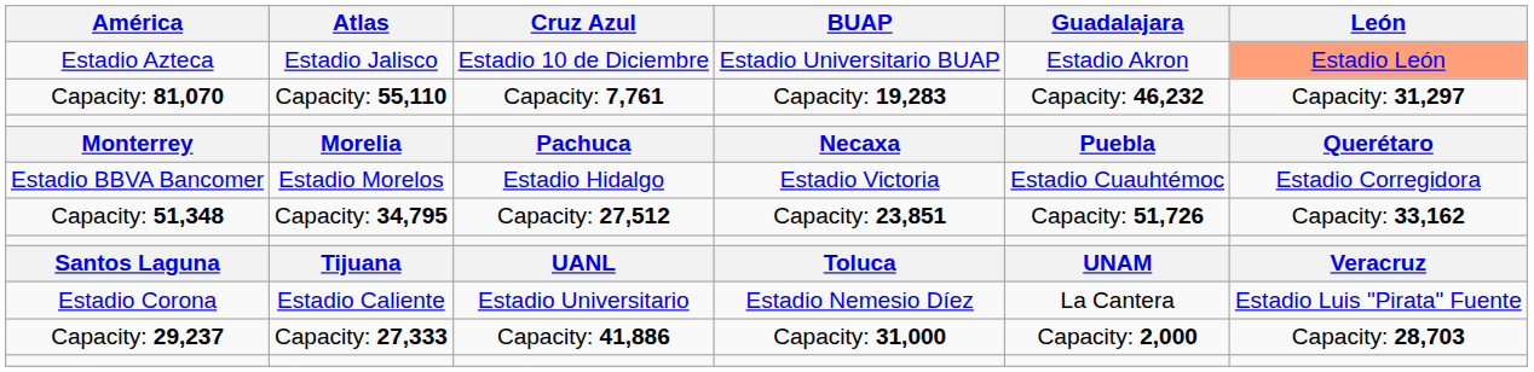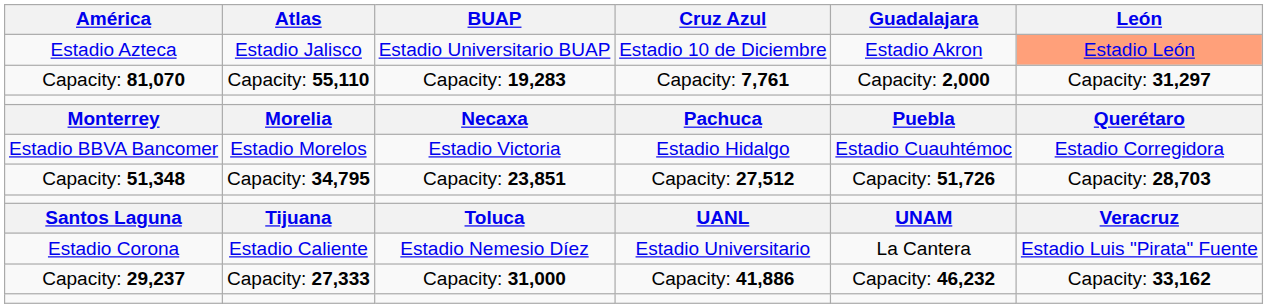columns swapped: BUAP <-> Cruz Azul
Capacity: 81,070 | Guadalajara: Capacity: 46,232 -> Capacity: 2,000
Capacity: 51,348 | León: Capacity: 33,162 -> Capacity: 28,703
Capacity: 29,237 | Guadalajara: Capacity: 2,000 -> Capacity: 46,232
Capacity: 29,237 | León: Capacity: 28,703 -> Capacity: 33,162
